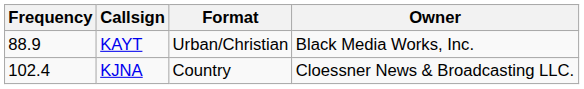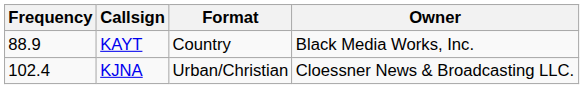KAYT | Format: Urban/Christian -> Country
KJNA | Format: Country -> Urban/Christian
